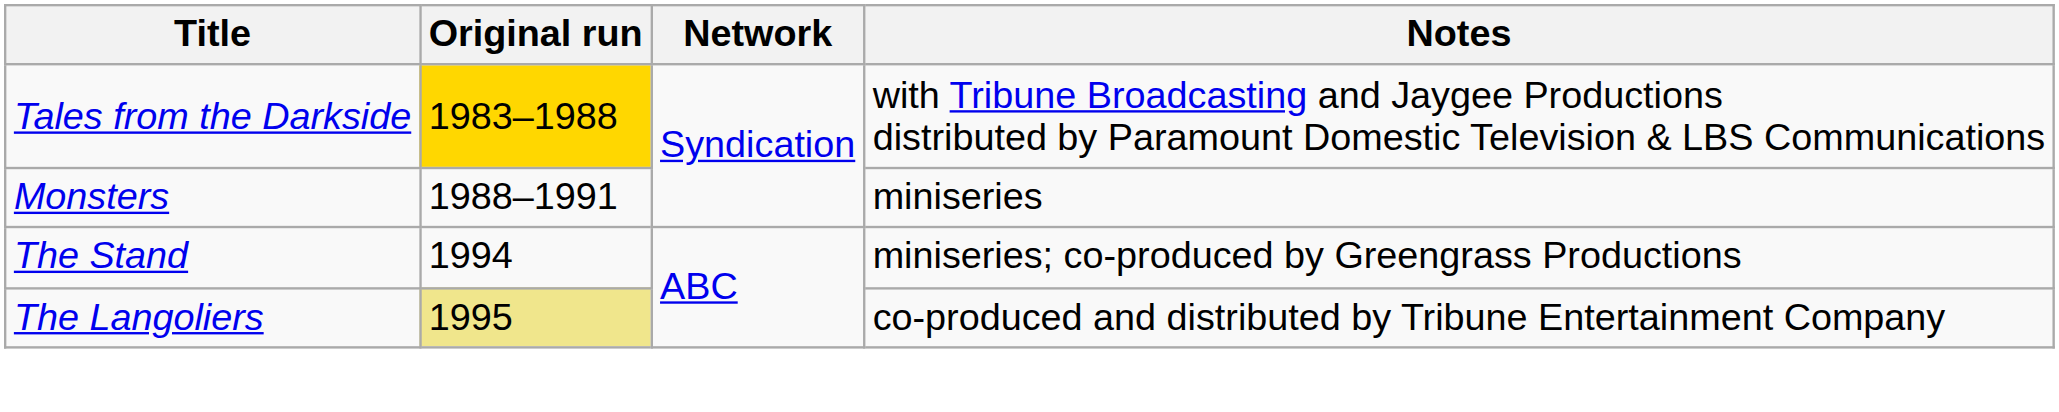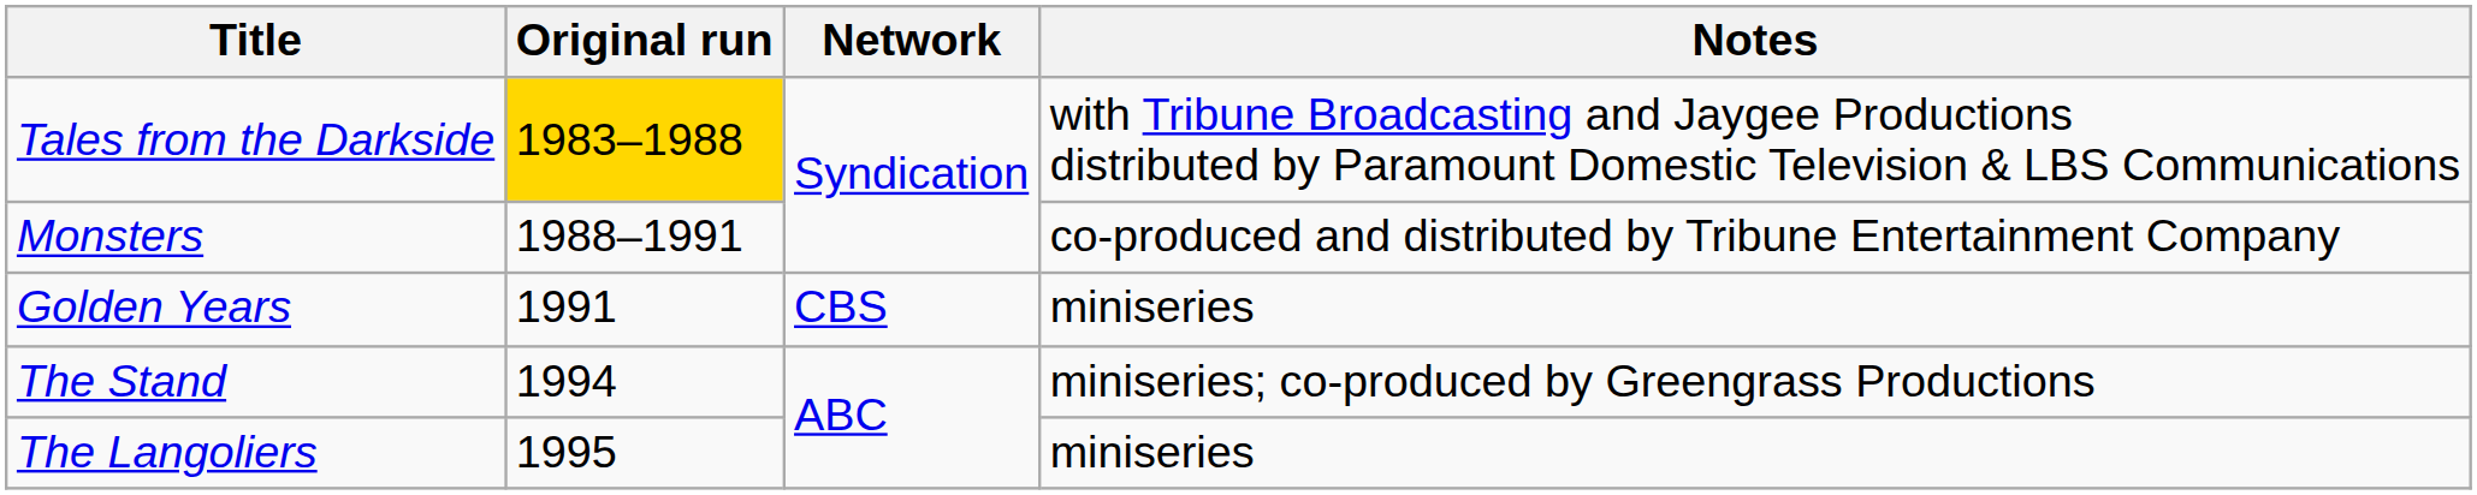Monsters | Notes: miniseries -> co-produced and distributed by Tribune Entertainment Company
+ row: Golden Years | 1991 | CBS | miniseries
The Langoliers | Original run: khaki background -> no background
The Langoliers | Notes: co-produced and distributed by Tribune Entertainment Company -> miniseries
